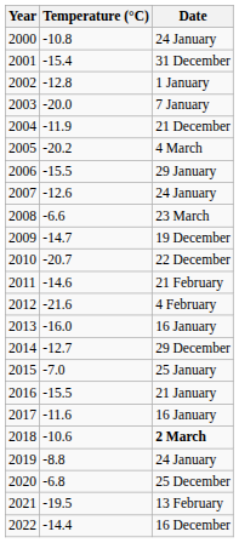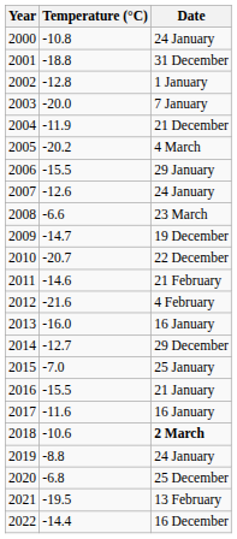2001 | Temperature (°C): -15.4 -> -18.8
